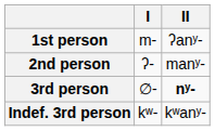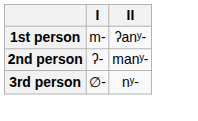3rd person | II: bold -> normal
- row: Indef. 3rd person | kʷ- | kʷanʸ-
